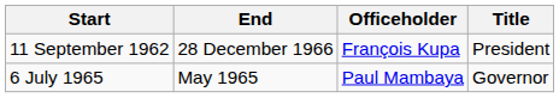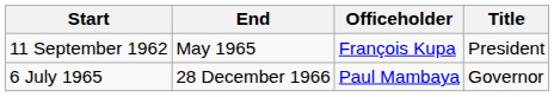11 September 1962 | End: 28 December 1966 -> May 1965
6 July 1965 | End: May 1965 -> 28 December 1966
